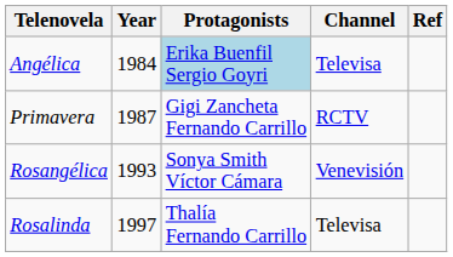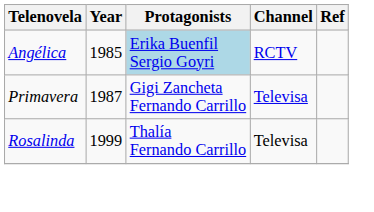Angélica | Year: 1984 -> 1985
Angélica | Channel: Televisa -> RCTV
Primavera | Channel: RCTV -> Televisa
- row: Rosangélica | 1993 | Sonya Smith Víctor Cámara | Venevisión
Rosalinda | Year: 1997 -> 1999
